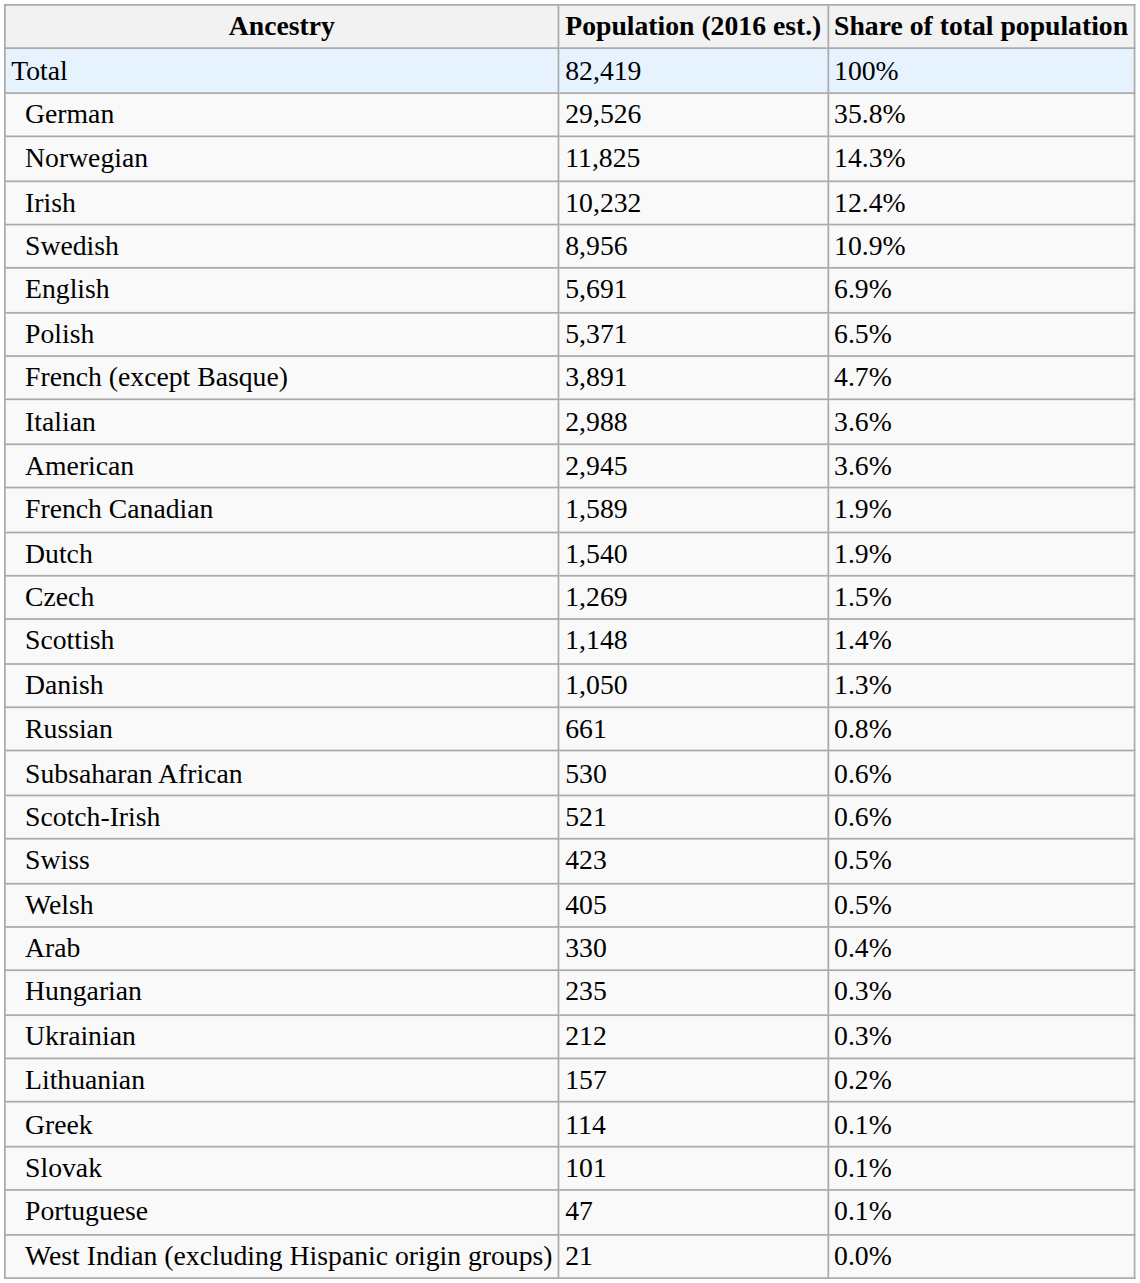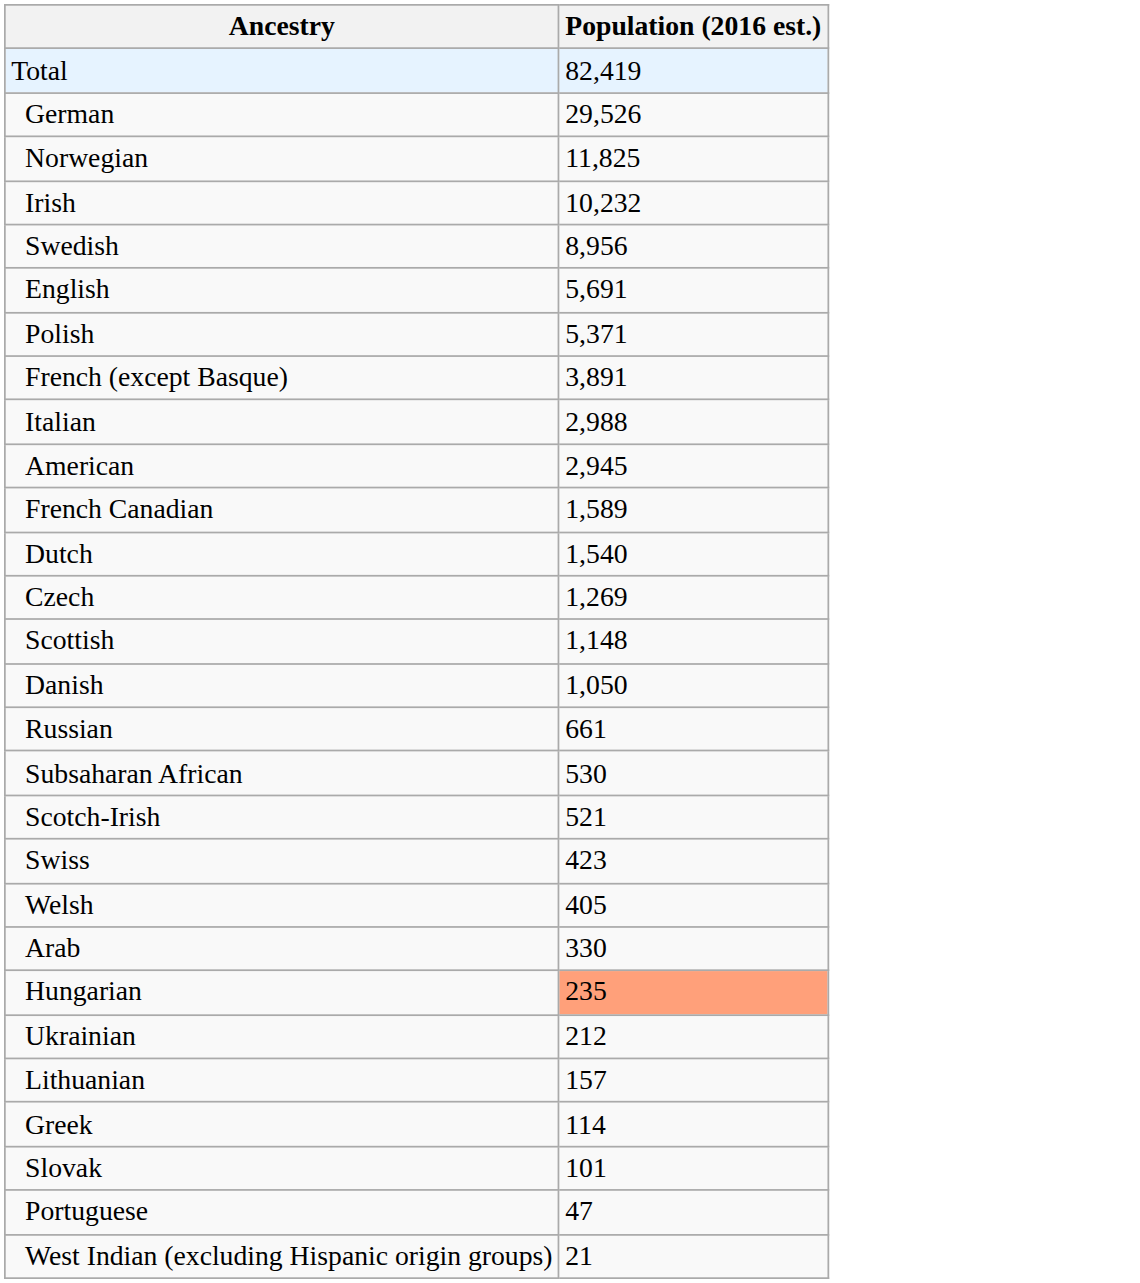- column: Share of total population | 100% | 35.8% | 14.3% | 12.4% | 10.9% | 6.9% | 6.5% | 4.7% | 3.6% | 3.6% | 1.9% | 1.9% | 1.5% | 1.4% | 1.3% | 0.8% | 0.6% | 0.6% | 0.5% | 0.5% | 0.4% | 0.3% | 0.3% | 0.2% | 0.1% | 0.1% | 0.1% | 0.0%
Hungarian | Population (2016 est.): no background -> lightsalmon background
